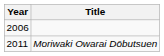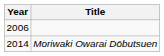Moriwaki Owarai Dōbutsuen | Year: 2011 -> 2014
